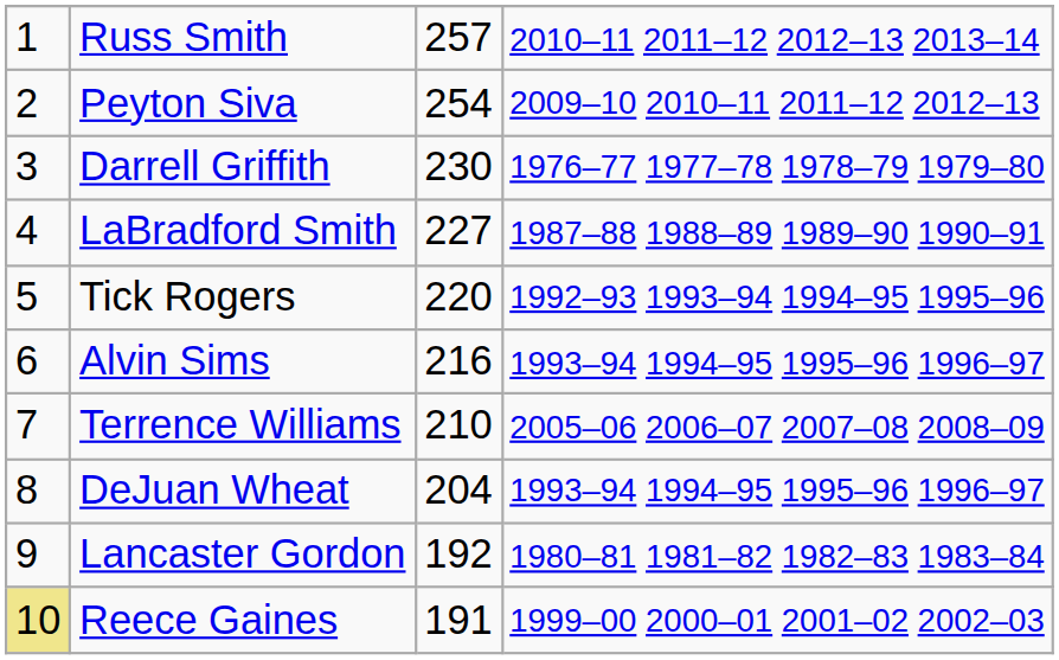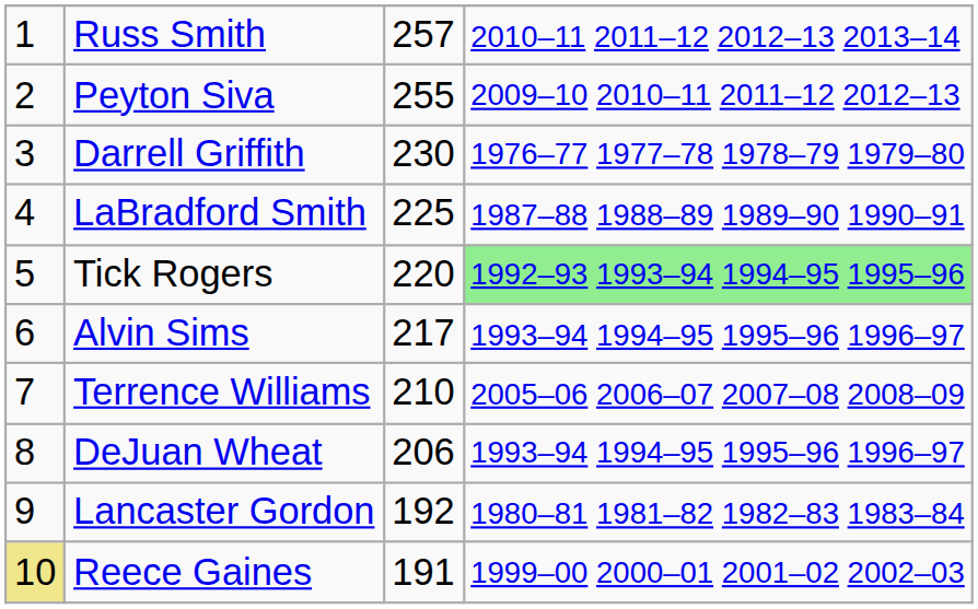Peyton Siva | column 3: 254 -> 255
LaBradford Smith | column 3: 227 -> 225
Tick Rogers | column 4: no background -> lightgreen background
Alvin Sims | column 3: 216 -> 217
DeJuan Wheat | column 3: 204 -> 206
